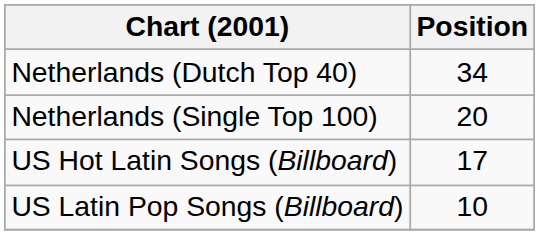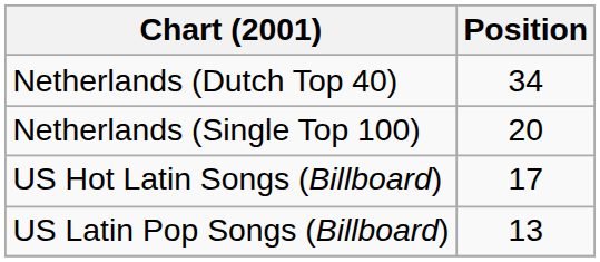US Latin Pop Songs (Billboard) | Position: 10 -> 13
